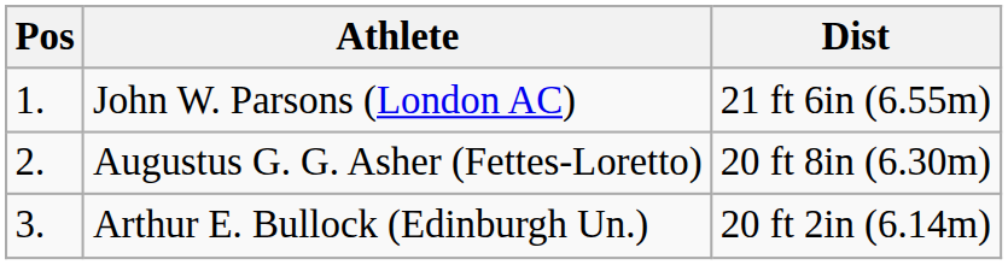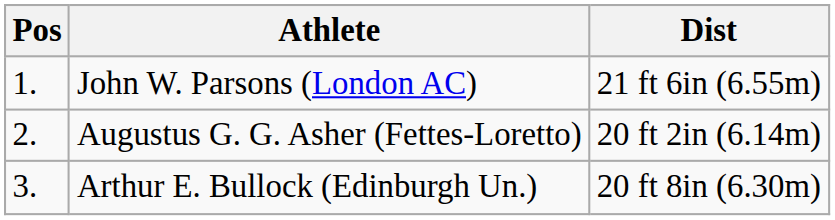Augustus G. G. Asher (Fettes-Loretto) | Dist: 20 ft 8in (6.30m) -> 20 ft 2in (6.14m)
Arthur E. Bullock (Edinburgh Un.) | Dist: 20 ft 2in (6.14m) -> 20 ft 8in (6.30m)
